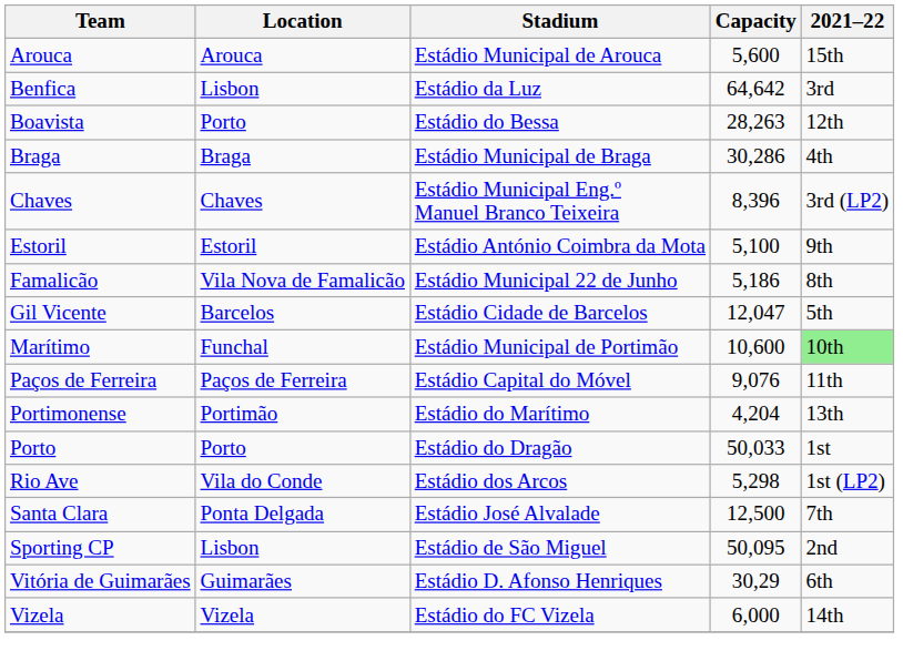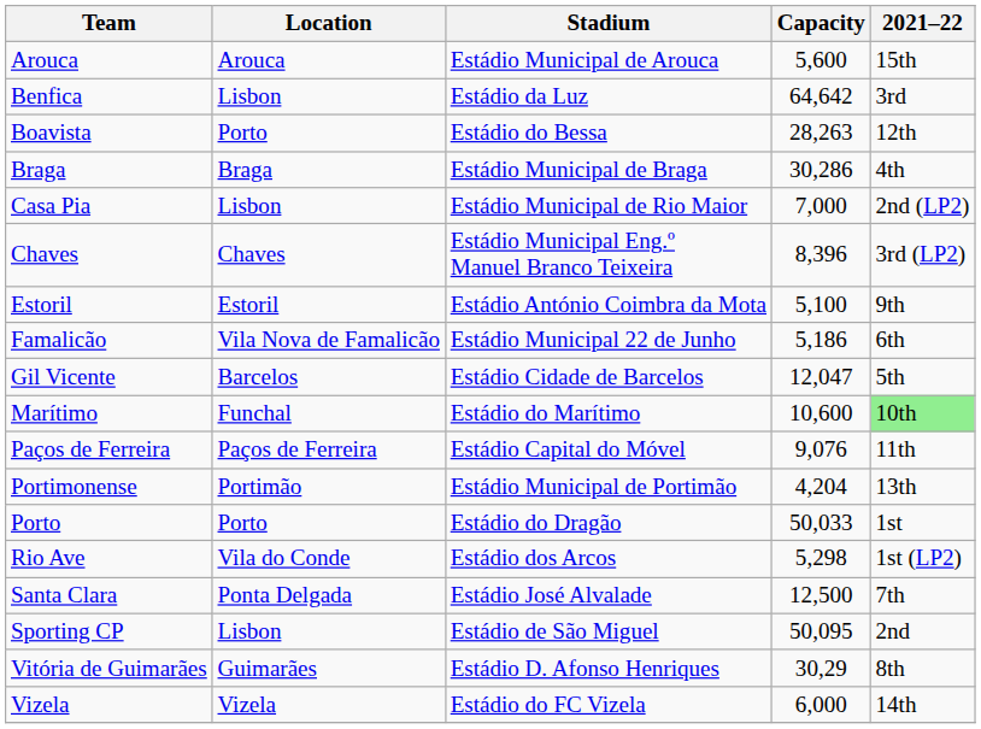+ row: Casa Pia | Lisbon | Estádio Municipal de Rio Maior | 7,000 | 2nd (LP2)
Famalicão | 2021–22: 8th -> 6th
Marítimo | Stadium: Estádio Municipal de Portimão -> Estádio do Marítimo
Portimonense | Stadium: Estádio do Marítimo -> Estádio Municipal de Portimão
Vitória de Guimarães | 2021–22: 6th -> 8th
